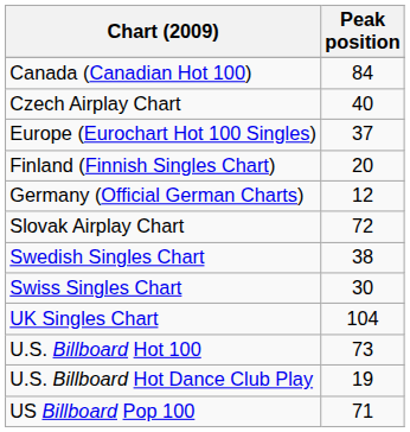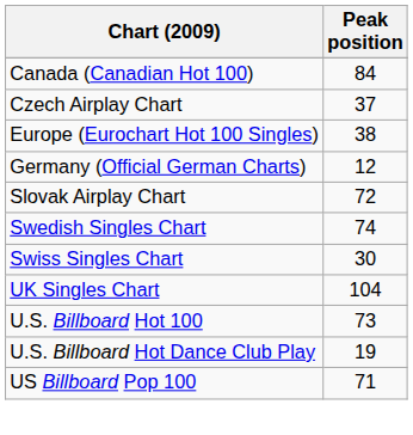Czech Airplay Chart | Peak position: 40 -> 37
Europe (Eurochart Hot 100 Singles) | Peak position: 37 -> 38
- row: Finland (Finnish Singles Chart) | 20
Swedish Singles Chart | Peak position: 38 -> 74
